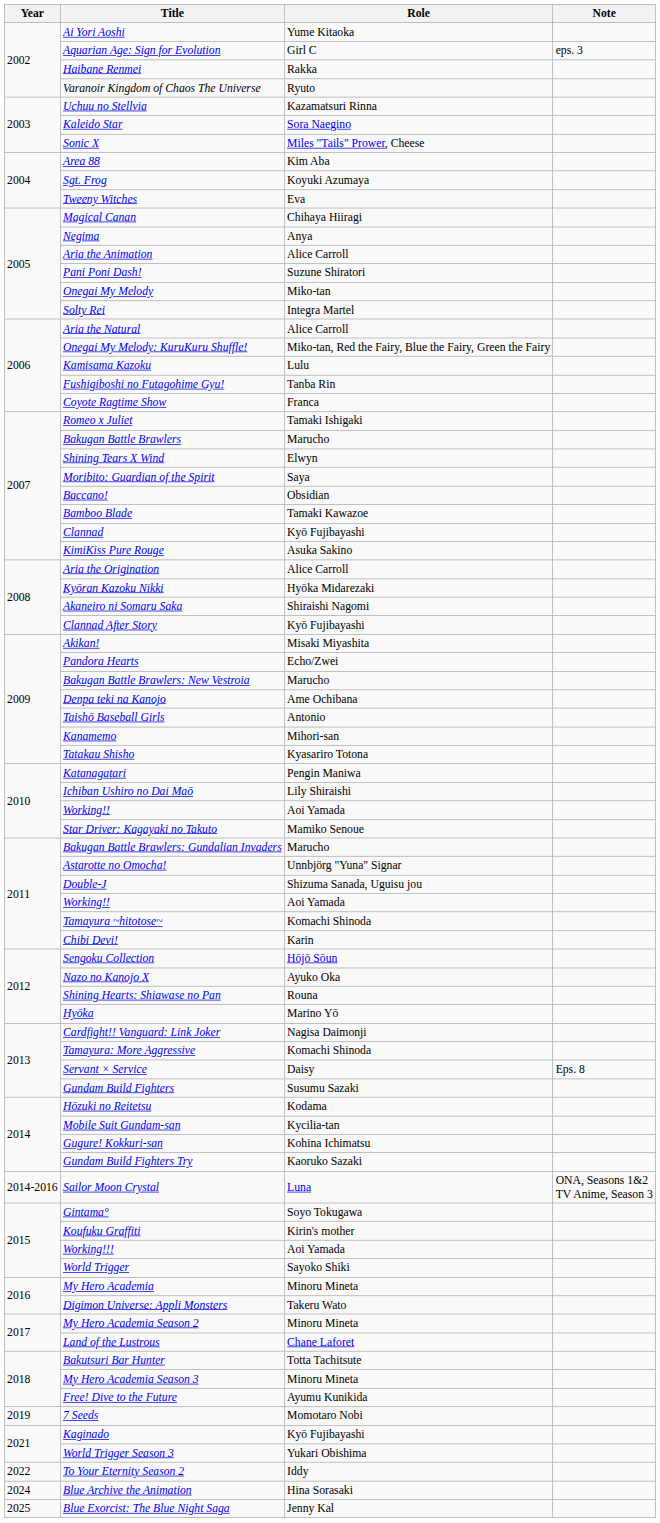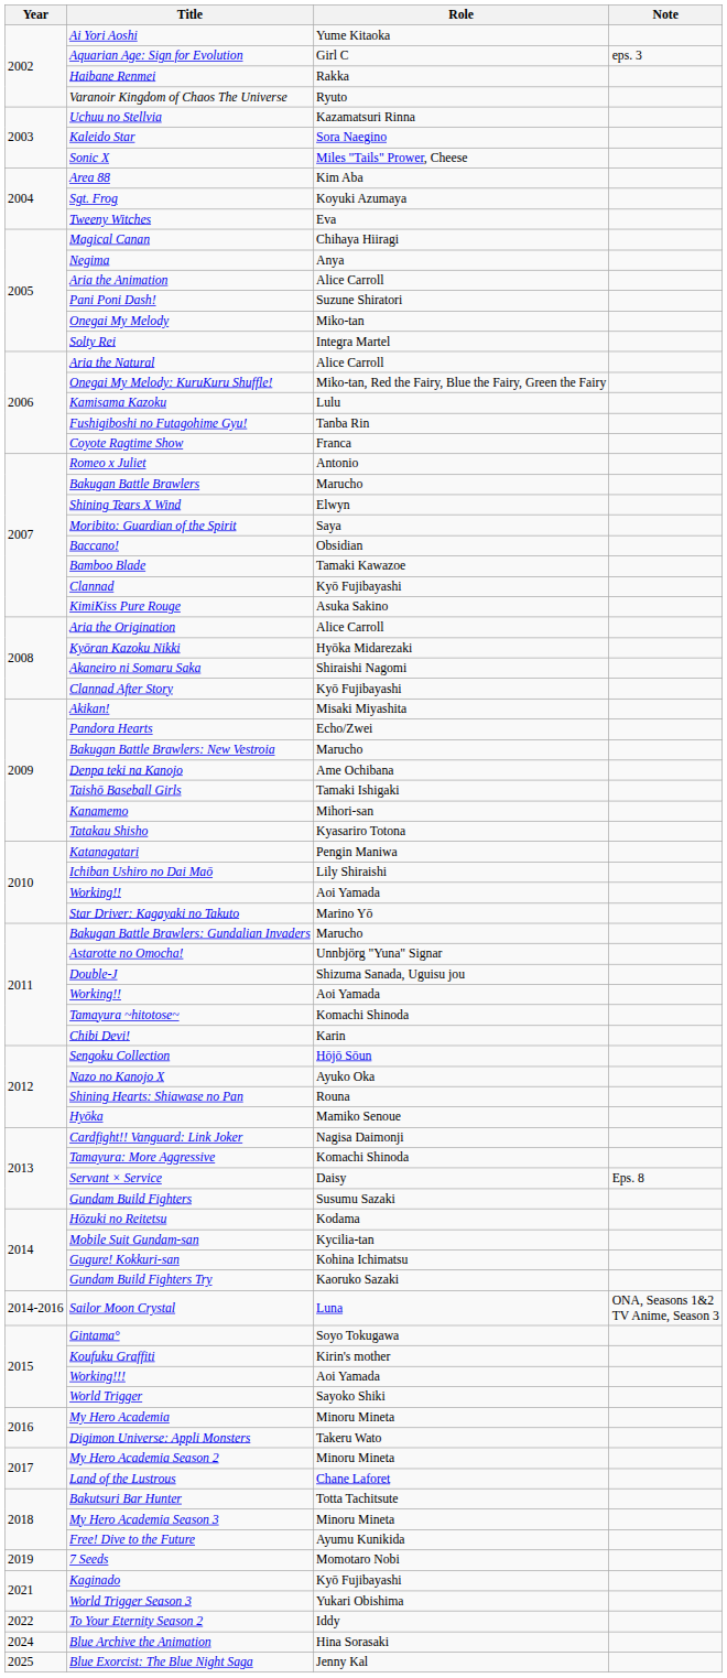Romeo x Juliet | Role: Tamaki Ishigaki -> Antonio
Taishō Baseball Girls | Role: Antonio -> Tamaki Ishigaki
Star Driver: Kagayaki no Takuto | Role: Mamiko Senoue -> Marino Yō
Hyōka | Role: Marino Yō -> Mamiko Senoue
